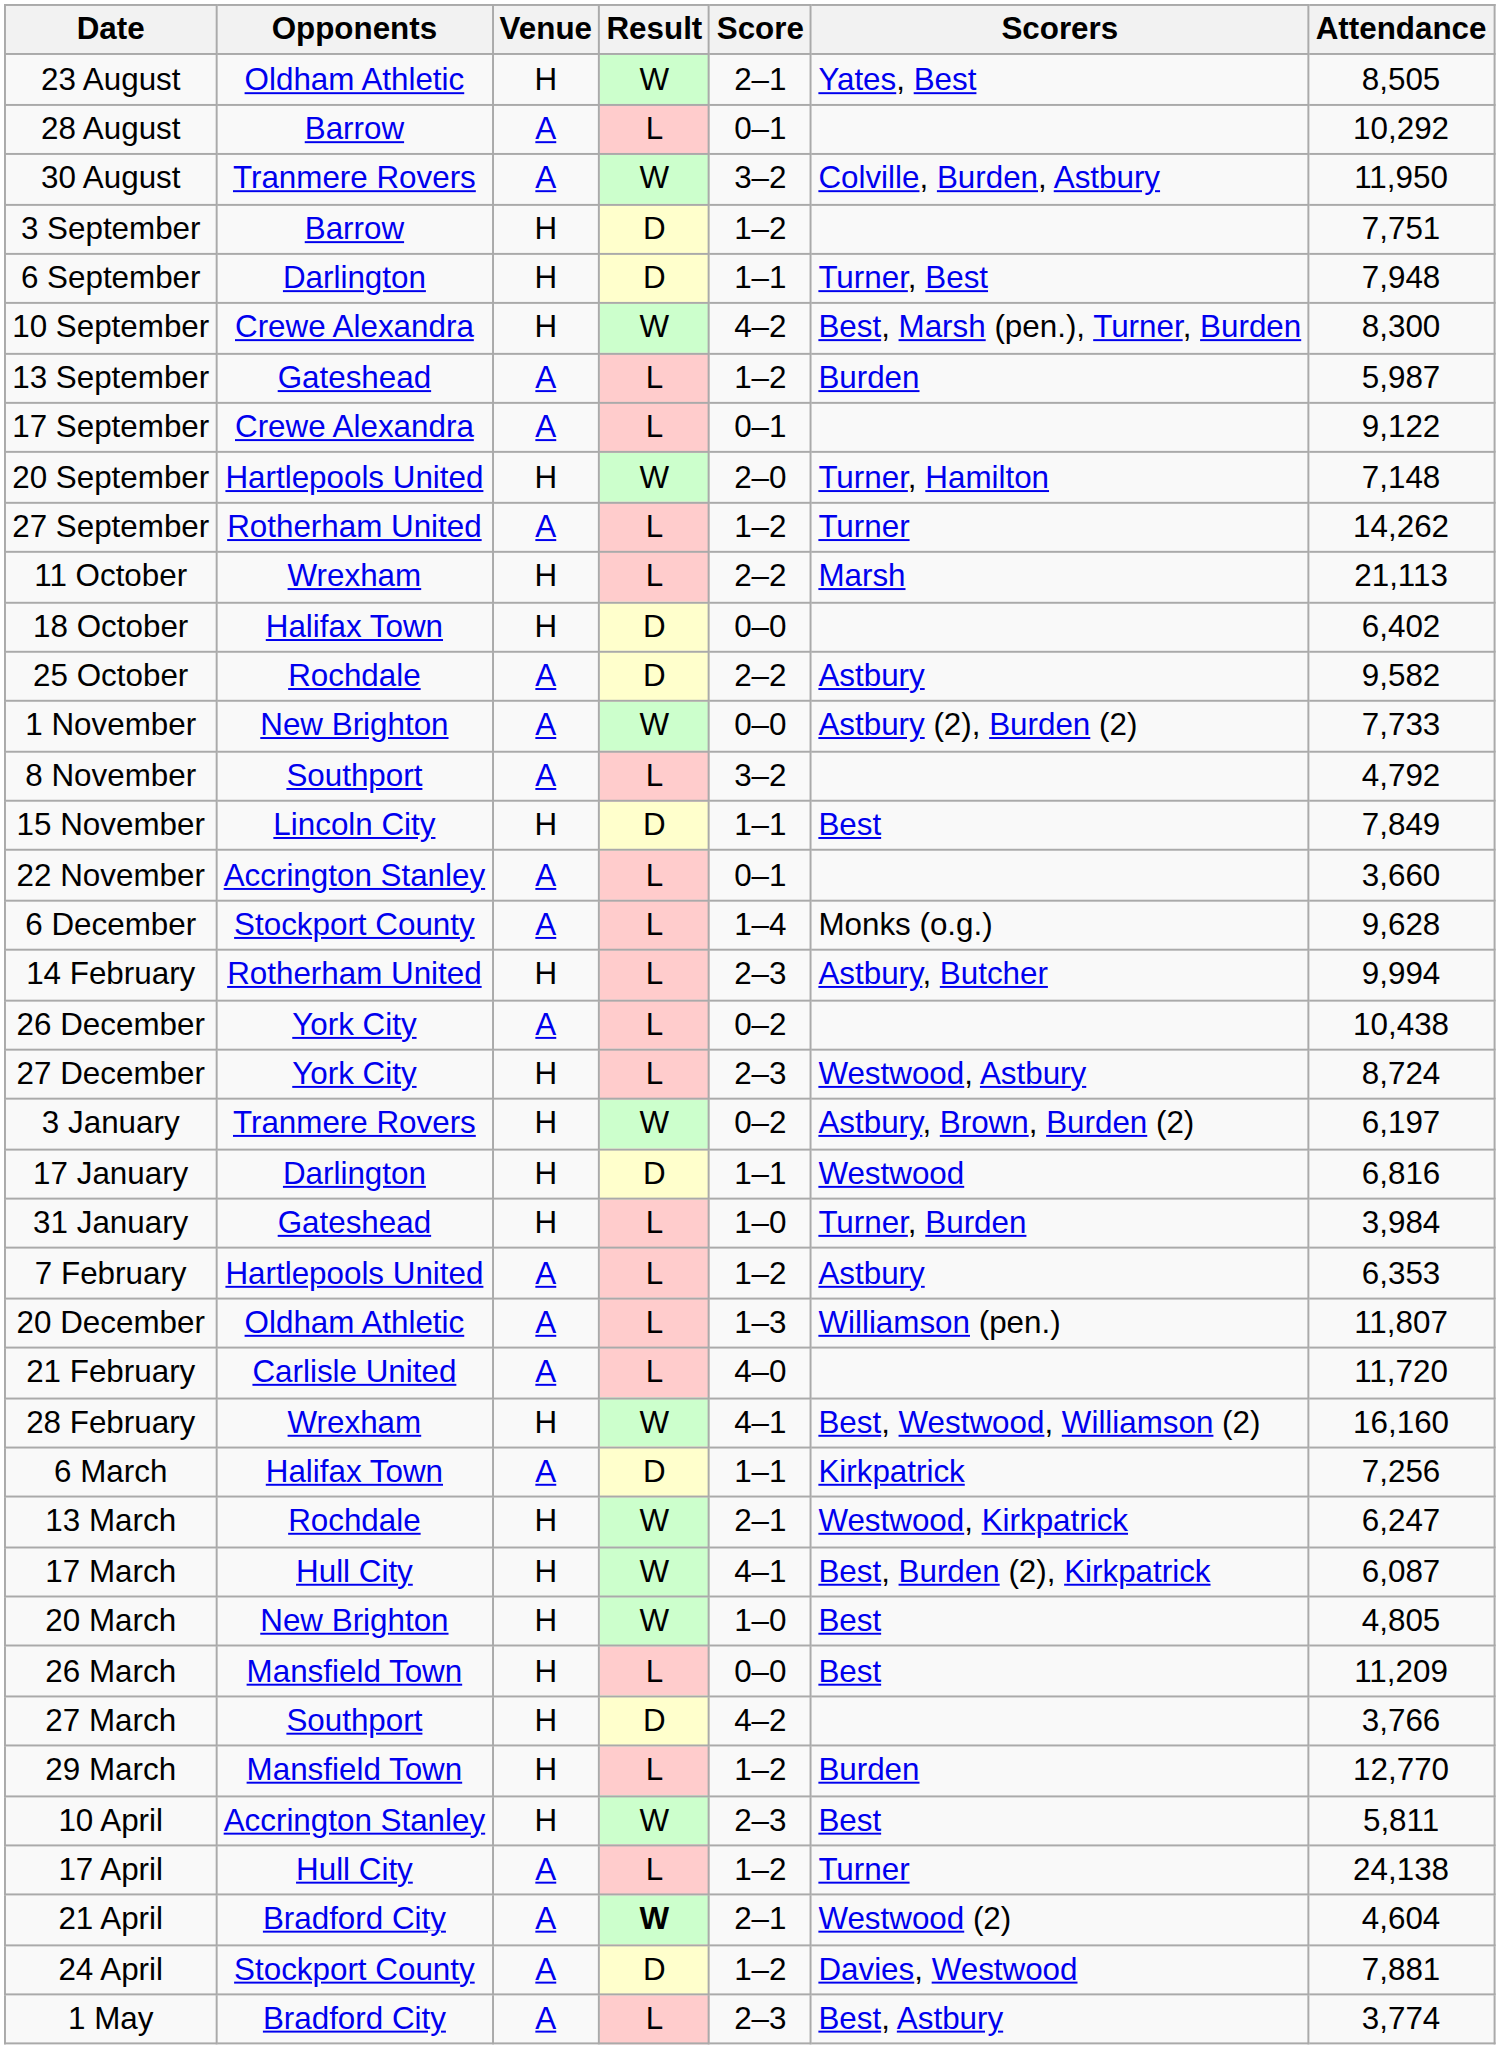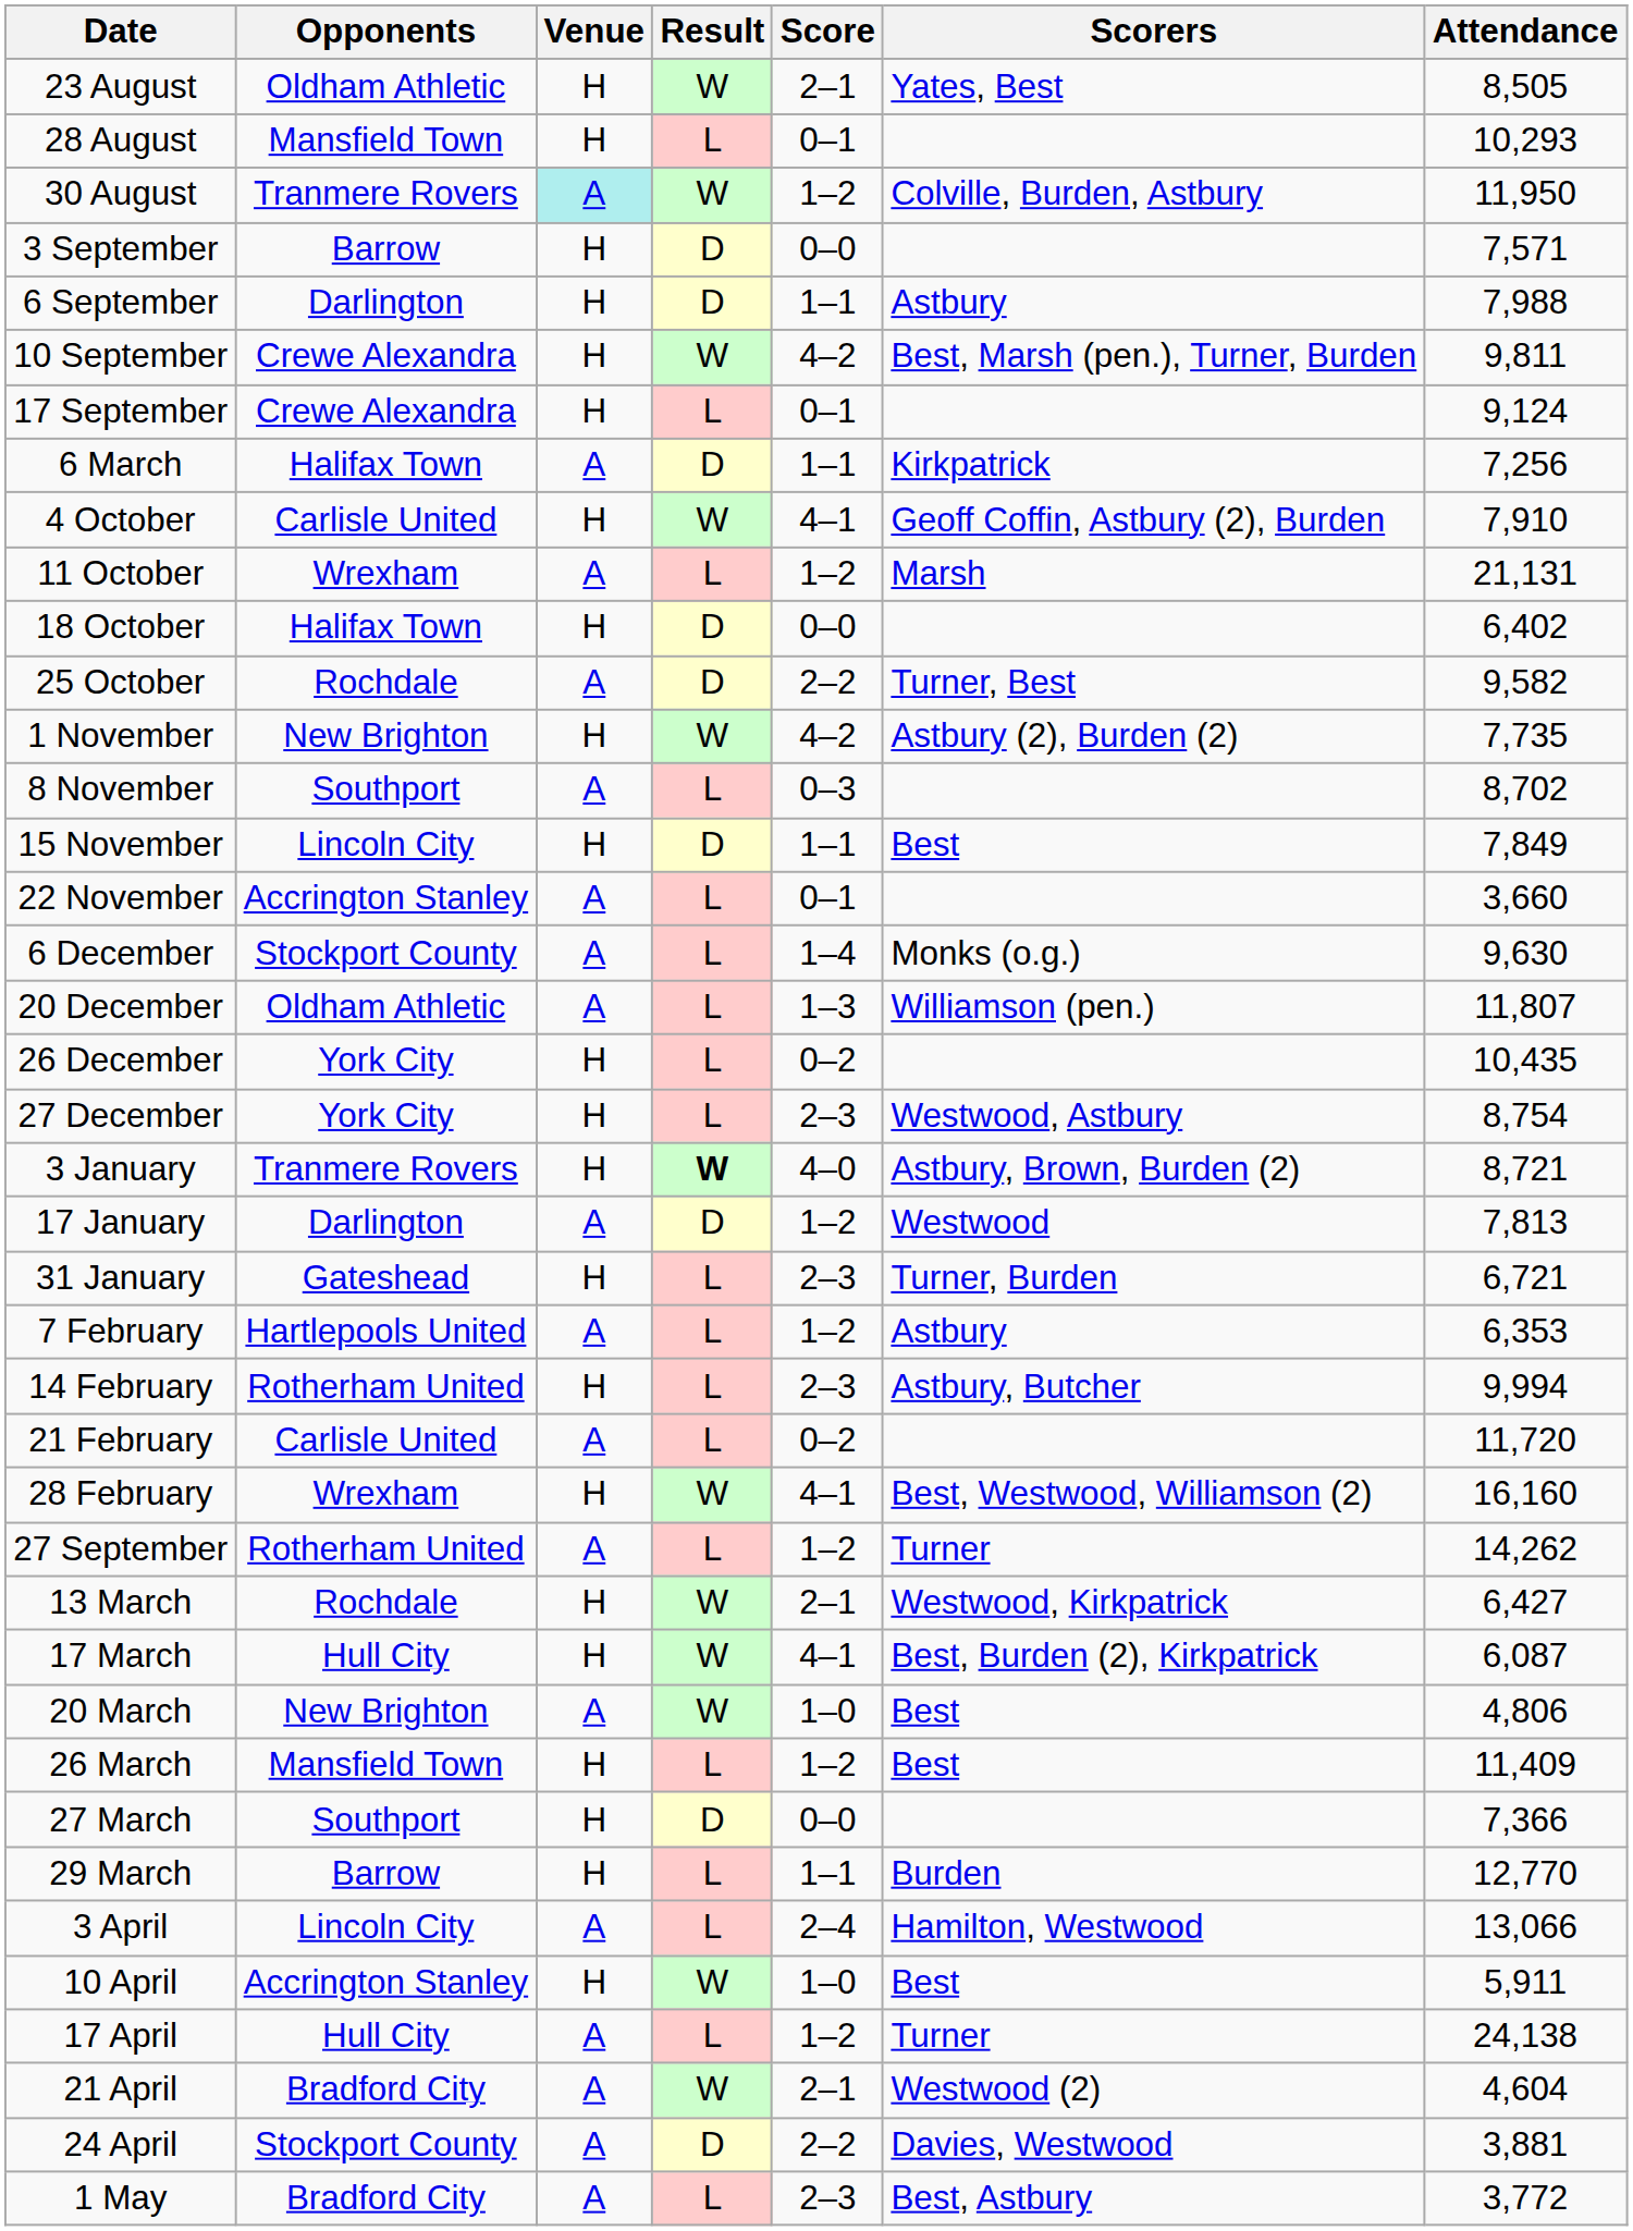28 August | Opponents: Barrow -> Mansfield Town
28 August | Venue: A -> H
28 August | Attendance: 10,292 -> 10,293
30 August | Venue: no background -> paleturquoise background
30 August | Score: 3–2 -> 1–2
3 September | Score: 1–2 -> 0–0
3 September | Attendance: 7,751 -> 7,571
6 September | Scorers: Turner, Best -> Astbury
6 September | Attendance: 7,948 -> 7,988
10 September | Attendance: 8,300 -> 9,811
- row: 13 September | Gateshead | A | L | 1–2 | Burden | 5,987
17 September | Venue: A -> H
17 September | Attendance: 9,122 -> 9,124
- row: 20 September | Hartlepools United | H | W | 2–0 | Turner, Hamilton | 7,148
rows swapped: 27 September <-> 6 March
+ row: 4 October | Carlisle United | H | W | 4–1 | Geoff Coffin, Astbury (2), Burden | 7,910
11 October | Venue: H -> A
11 October | Score: 2–2 -> 1–2
11 October | Attendance: 21,113 -> 21,131
25 October | Scorers: Astbury -> Turner, Best
1 November | Venue: A -> H
1 November | Score: 0–0 -> 4–2
1 November | Attendance: 7,733 -> 7,735
8 November | Score: 3–2 -> 0–3
8 November | Attendance: 4,792 -> 8,702
6 December | Attendance: 9,628 -> 9,630
rows swapped: 20 December <-> 14 February
26 December | Venue: A -> H
26 December | Attendance: 10,438 -> 10,435
27 December | Attendance: 8,724 -> 8,754
3 January | Result: normal -> bold
3 January | Score: 0–2 -> 4–0
3 January | Attendance: 6,197 -> 8,721
17 January | Venue: H -> A
17 January | Score: 1–1 -> 1–2
17 January | Attendance: 6,816 -> 7,813
31 January | Score: 1–0 -> 2–3
31 January | Attendance: 3,984 -> 6,721
21 February | Score: 4–0 -> 0–2
13 March | Attendance: 6,247 -> 6,427
20 March | Venue: H -> A
20 March | Attendance: 4,805 -> 4,806
26 March | Score: 0–0 -> 1–2
26 March | Attendance: 11,209 -> 11,409
27 March | Score: 4–2 -> 0–0
27 March | Attendance: 3,766 -> 7,366
29 March | Opponents: Mansfield Town -> Barrow
29 March | Score: 1–2 -> 1–1
+ row: 3 April | Lincoln City | A | L | 2–4 | Hamilton, Westwood | 13,066
10 April | Score: 2–3 -> 1–0
10 April | Attendance: 5,811 -> 5,911
21 April | Result: bold -> normal
24 April | Score: 1–2 -> 2–2
24 April | Attendance: 7,881 -> 3,881
1 May | Attendance: 3,774 -> 3,772
